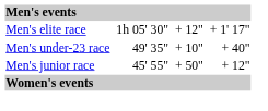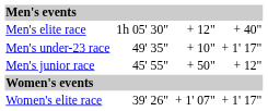Men's elite race | column 7: + 1' 17" -> + 40"
Men's under-23 race | column 7: + 40" -> + 1' 17"
+ row: Women's elite race | 39' 26" | + 1' 07" | + 1' 17"
